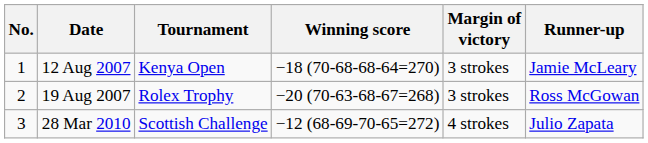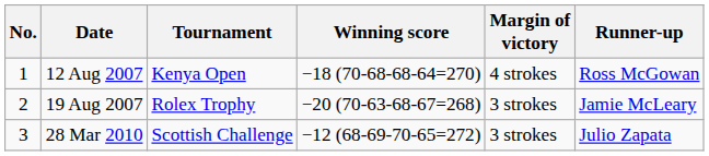12 Aug 2007 | Margin of victory: 3 strokes -> 4 strokes
12 Aug 2007 | Runner-up: Jamie McLeary -> Ross McGowan
19 Aug 2007 | Runner-up: Ross McGowan -> Jamie McLeary
28 Mar 2010 | Margin of victory: 4 strokes -> 3 strokes
